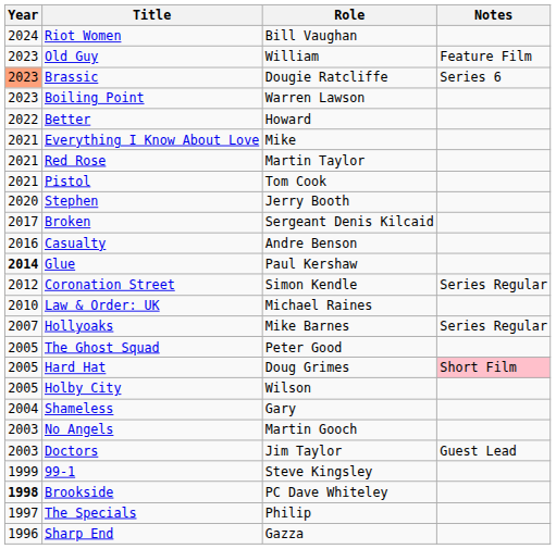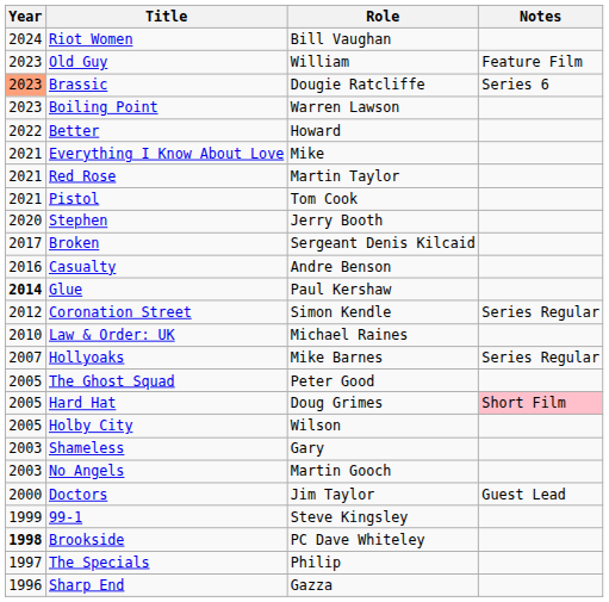Shameless | Year: 2004 -> 2003
Doctors | Year: 2003 -> 2000
